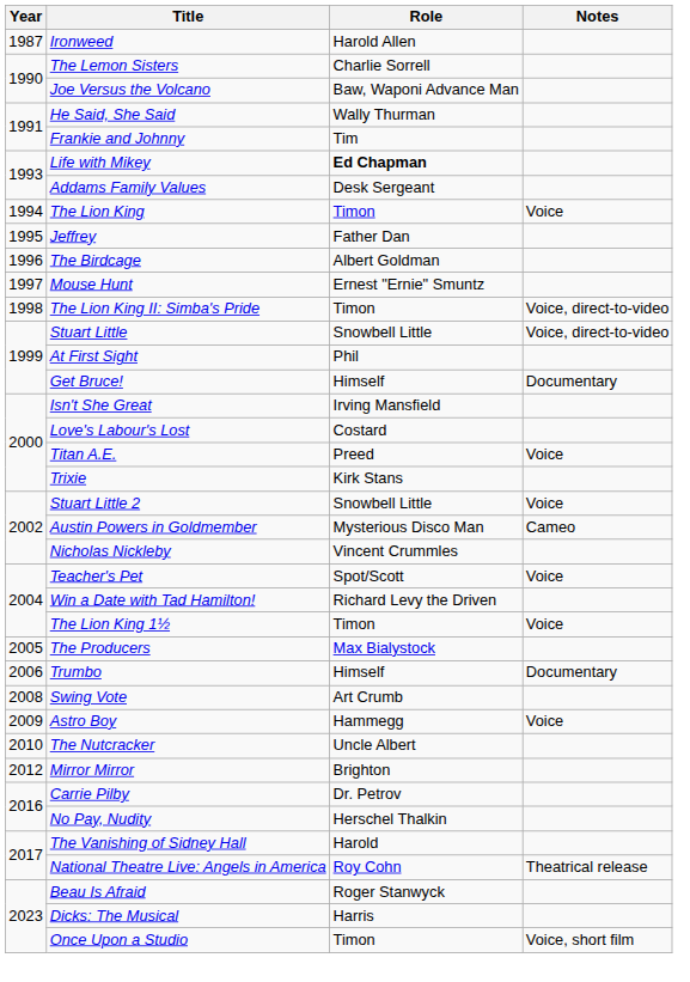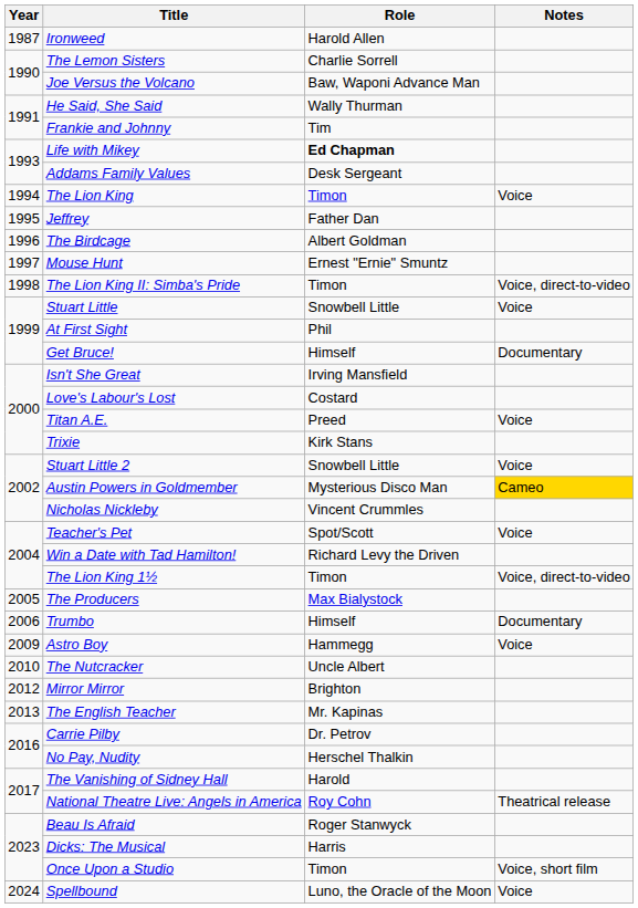Stuart Little | Notes: Voice, direct-to-video -> Voice
Austin Powers in Goldmember | Notes: no background -> gold background
The Lion King 1½ | Notes: Voice -> Voice, direct-to-video
- row: 2008 | Swing Vote | Art Crumb
+ row: 2013 | The English Teacher | Mr. Kapinas
+ row: 2024 | Spellbound | Luno, the Oracle of the Moon | Voice
